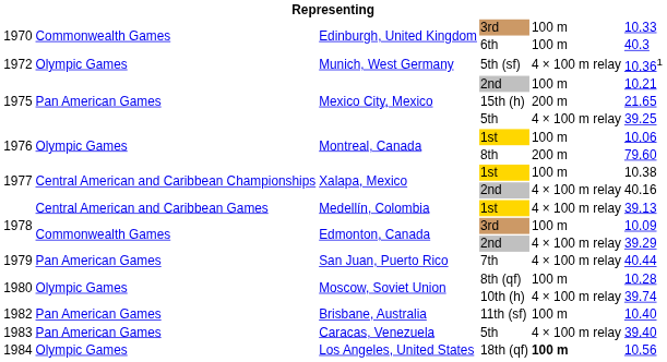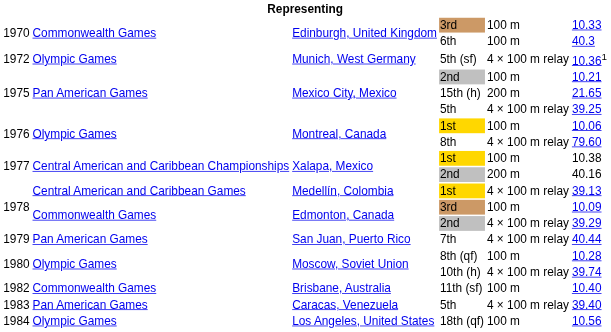8th | column 5: 200 m -> 4 × 100 m relay
Xalapa, Mexico / 2nd | column 5: 4 × 100 m relay -> 200 m
11th (sf) | column 2: Pan American Games -> Commonwealth Games
18th (qf) | column 5: bold -> normal
